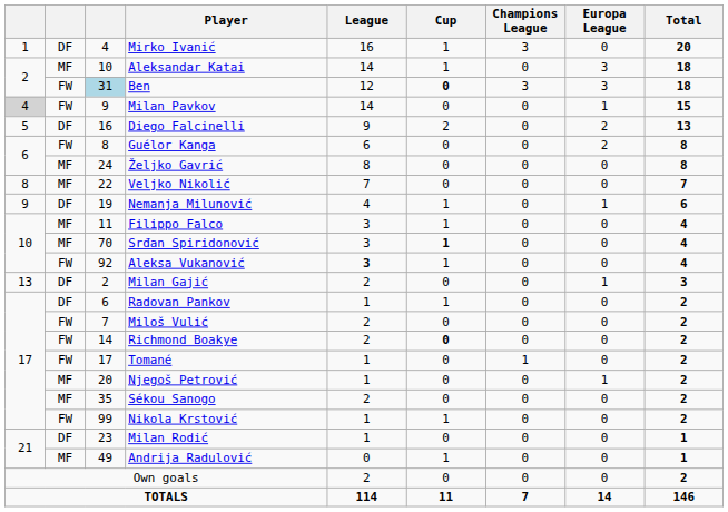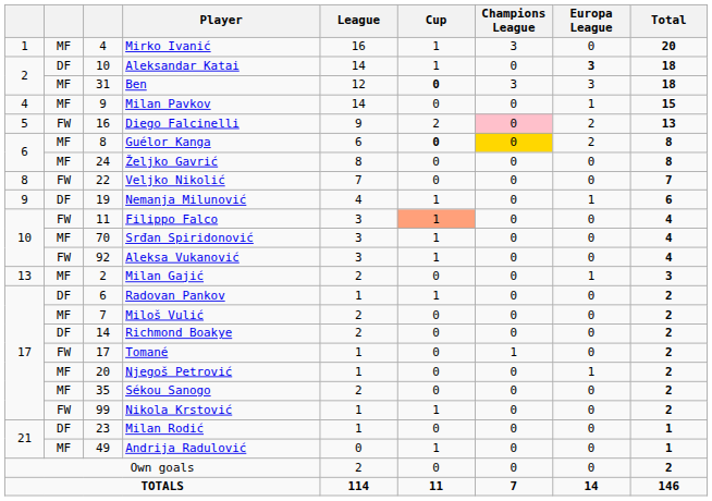Mirko Ivanić | column 2: DF -> MF
Aleksandar Katai | column 2: MF -> DF
Aleksandar Katai | Europa League: normal -> bold
Ben | column 2: FW -> MF
Ben | column 3: lightblue background -> no background
Milan Pavkov | column 1: lightgrey background -> no background
Milan Pavkov | column 2: FW -> MF
Diego Falcinelli | column 2: DF -> FW
Diego Falcinelli | Champions League: no background -> pink background
Guélor Kanga | column 2: FW -> MF
Guélor Kanga | Cup: normal -> bold
Guélor Kanga | Champions League: no background -> gold background
Veljko Nikolić | column 2: MF -> FW
Filippo Falco | column 2: MF -> FW
Filippo Falco | Cup: no background -> lightsalmon background
Srđan Spiridonović | Cup: bold -> normal
Aleksa Vukanović | League: bold -> normal
Milan Gajić | column 2: DF -> MF
Miloš Vulić | column 2: FW -> MF
Richmond Boakye | column 2: FW -> DF
Richmond Boakye | Cup: bold -> normal
